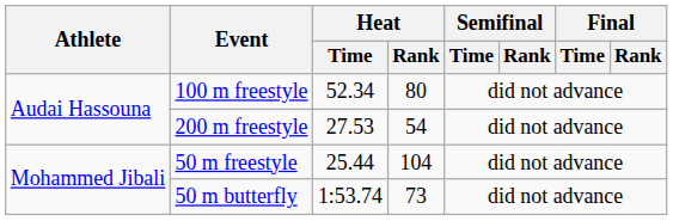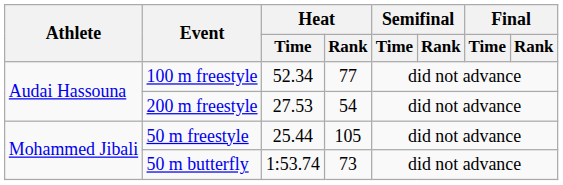100 m freestyle | Heat / Rank: 80 -> 77
50 m freestyle | Heat / Rank: 104 -> 105
